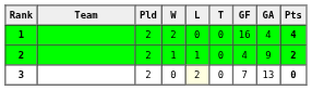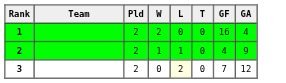- column: Pts | 4 | 2 | 0
3 | GA: 13 -> 12
